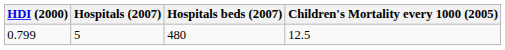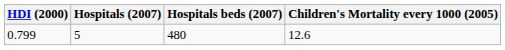0.799 | Children's Mortality every 1000 (2005): 12.5 -> 12.6
